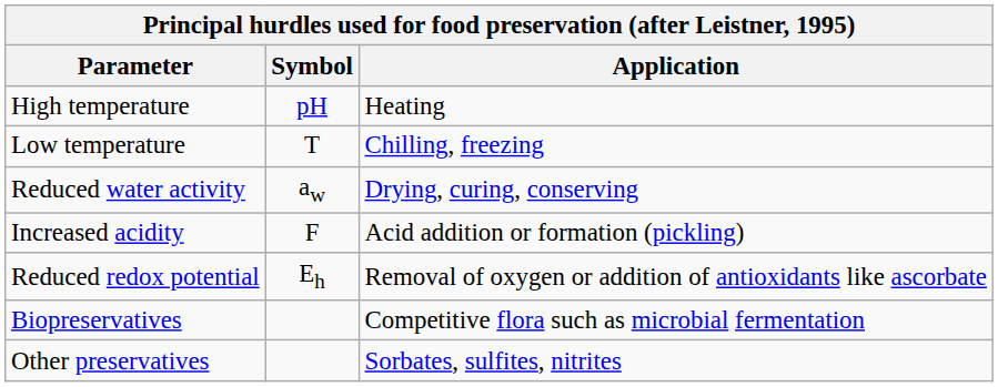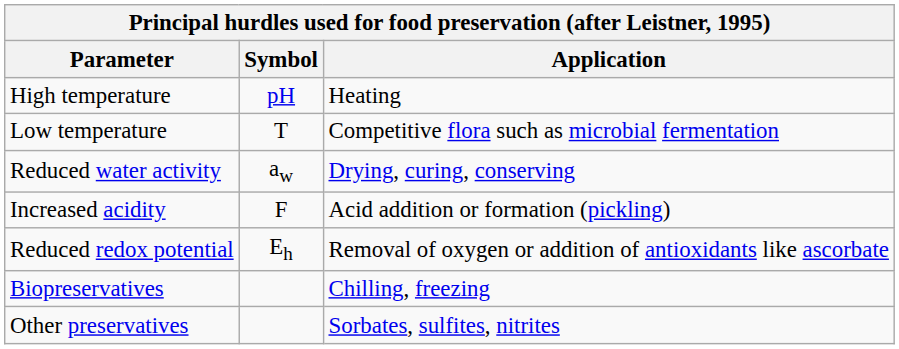Low temperature | Application: Chilling, freezing -> Competitive flora such as microbial fermentation
Biopreservatives | Application: Competitive flora such as microbial fermentation -> Chilling, freezing
